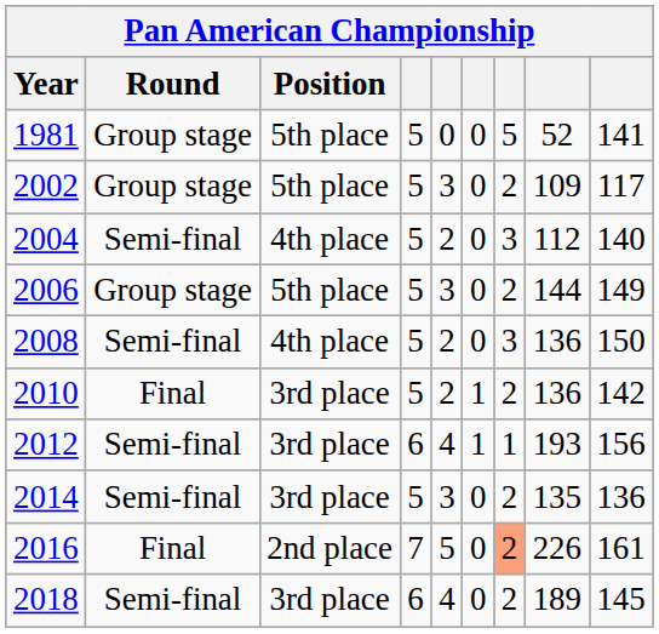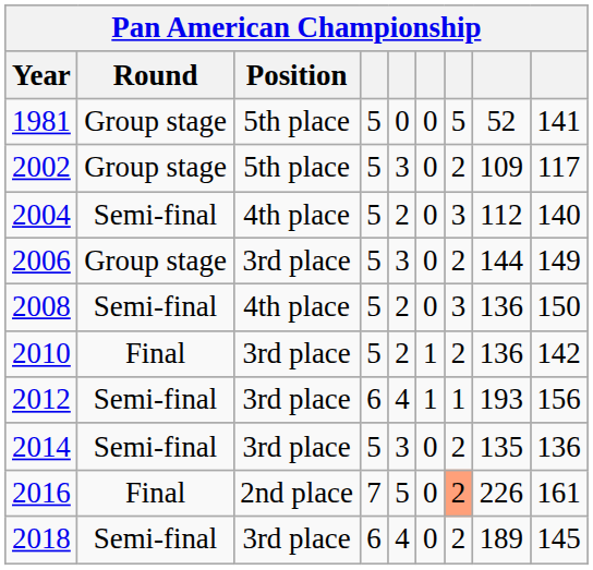2006 | Position: 5th place -> 3rd place
